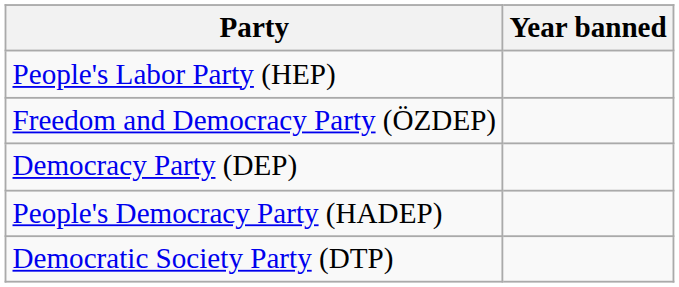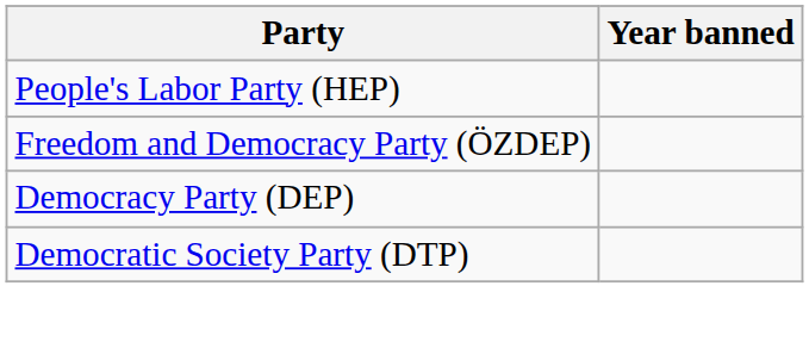- row: People's Democracy Party (HADEP)
